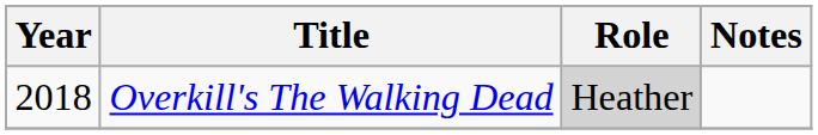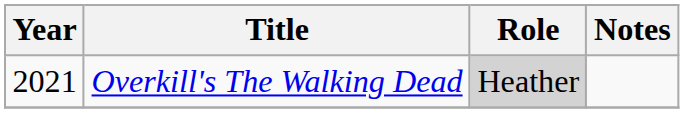Overkill's The Walking Dead | Year: 2018 -> 2021
